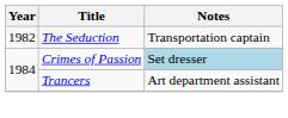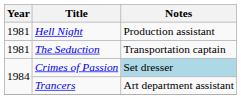+ row: 1981 | Hell Night | Production assistant
The Seduction | Year: 1982 -> 1981
